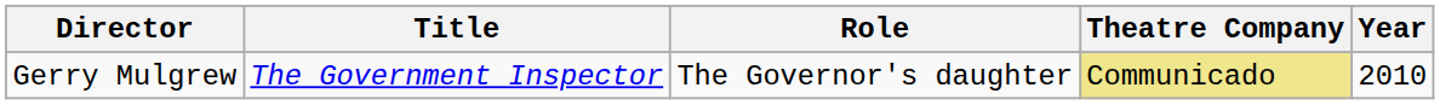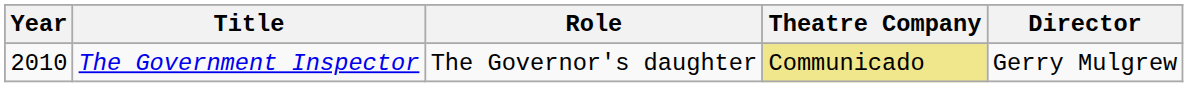columns swapped: Year <-> Director
